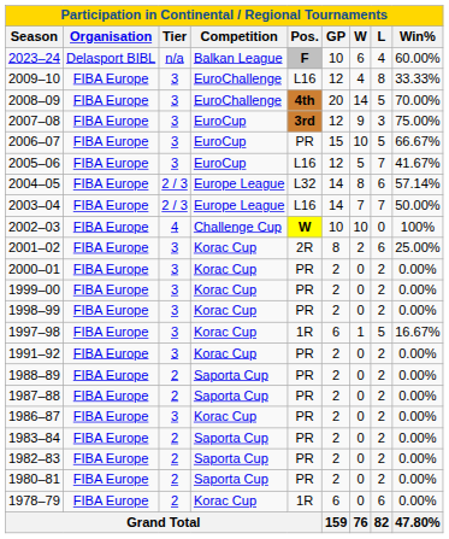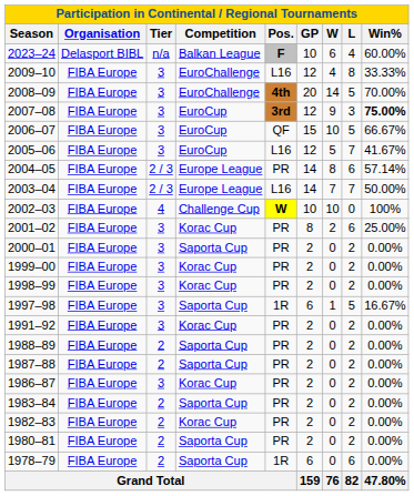2007–08 | Win%: normal -> bold
2006–07 | Pos.: PR -> QF
2004–05 | Pos.: L32 -> PR
2001–02 | Pos.: 2R -> PR
2000–01 | column 5: Korac Cup -> Saporta Cup
1997–98 | column 5: Korac Cup -> Saporta Cup
1982–83 | column 5: Saporta Cup -> Korac Cup
1978–79 | column 5: Korac Cup -> Saporta Cup
